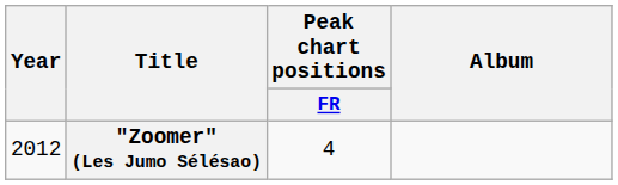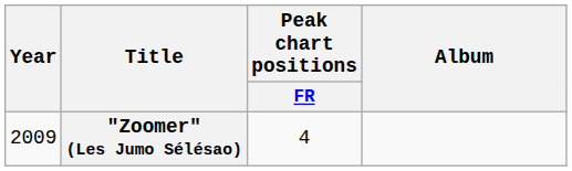"Zoomer" (Les Jumo Sélésao) | Year: 2012 -> 2009
